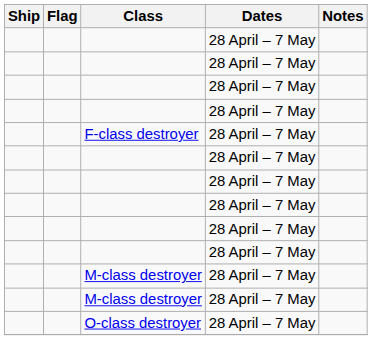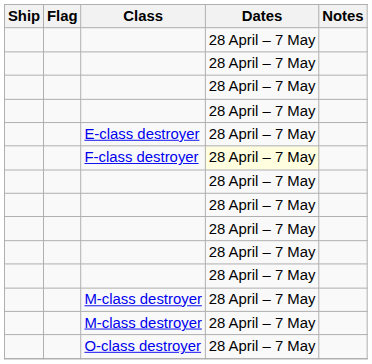+ row: E-class destroyer | 28 April – 7 May
F-class destroyer | Dates: no background -> lightyellow background
